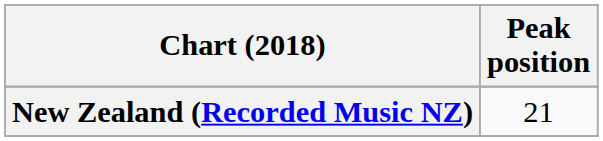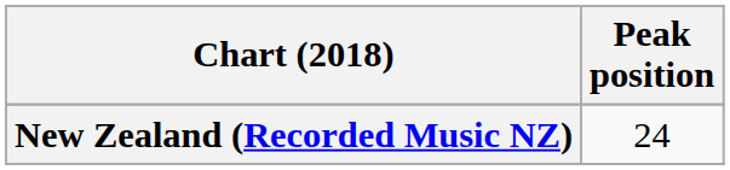New Zealand (Recorded Music NZ) | Peak position: 21 -> 24
